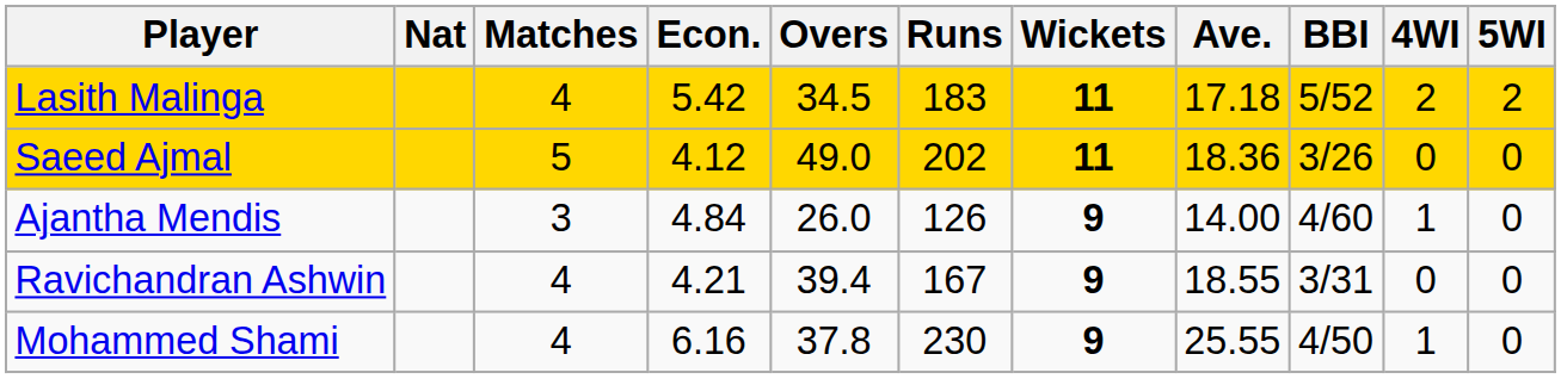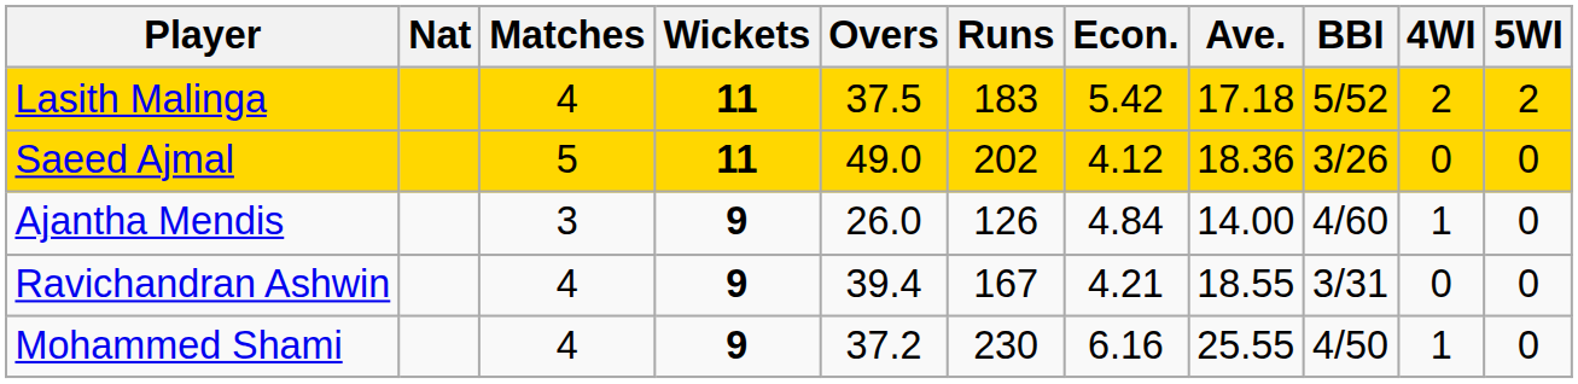columns swapped: Wickets <-> Econ.
Lasith Malinga | Overs: 34.5 -> 37.5
Mohammed Shami | Overs: 37.8 -> 37.2
